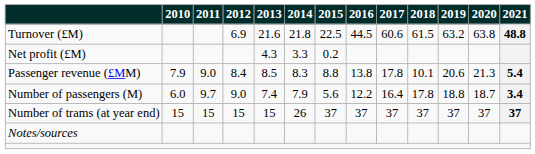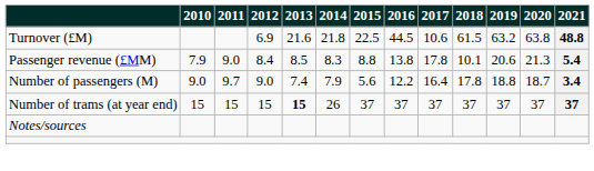Turnover (£M) | 2017: 60.6 -> 10.6
- row: Net profit (£M) | 4.3 | 3.3 | 0.2
Number of passengers (M) | 2010: 6.0 -> 9.0
Number of trams (at year end) | 2013: normal -> bold
